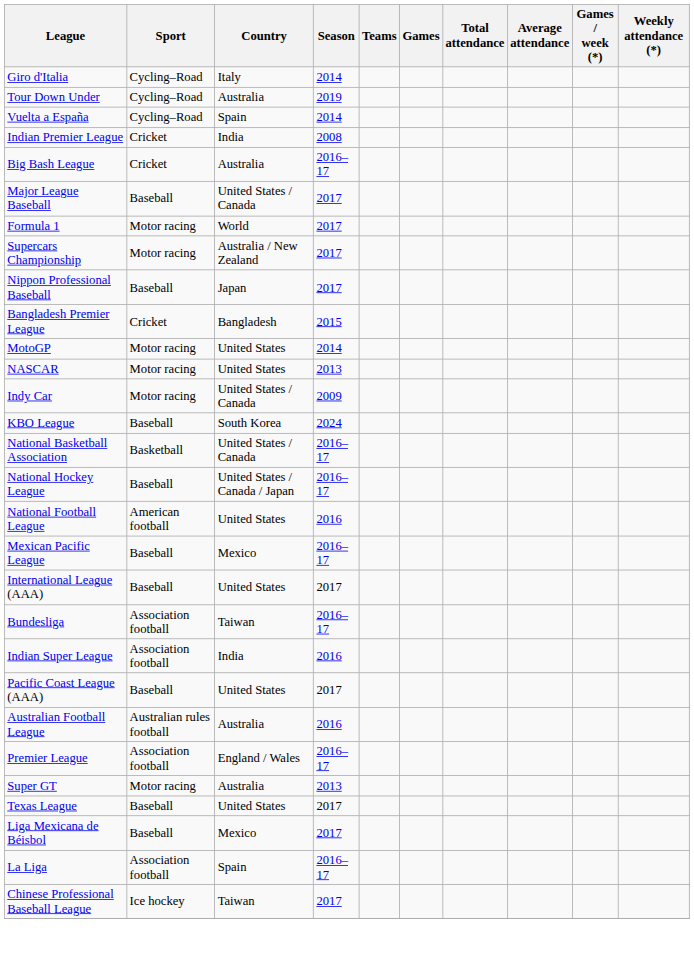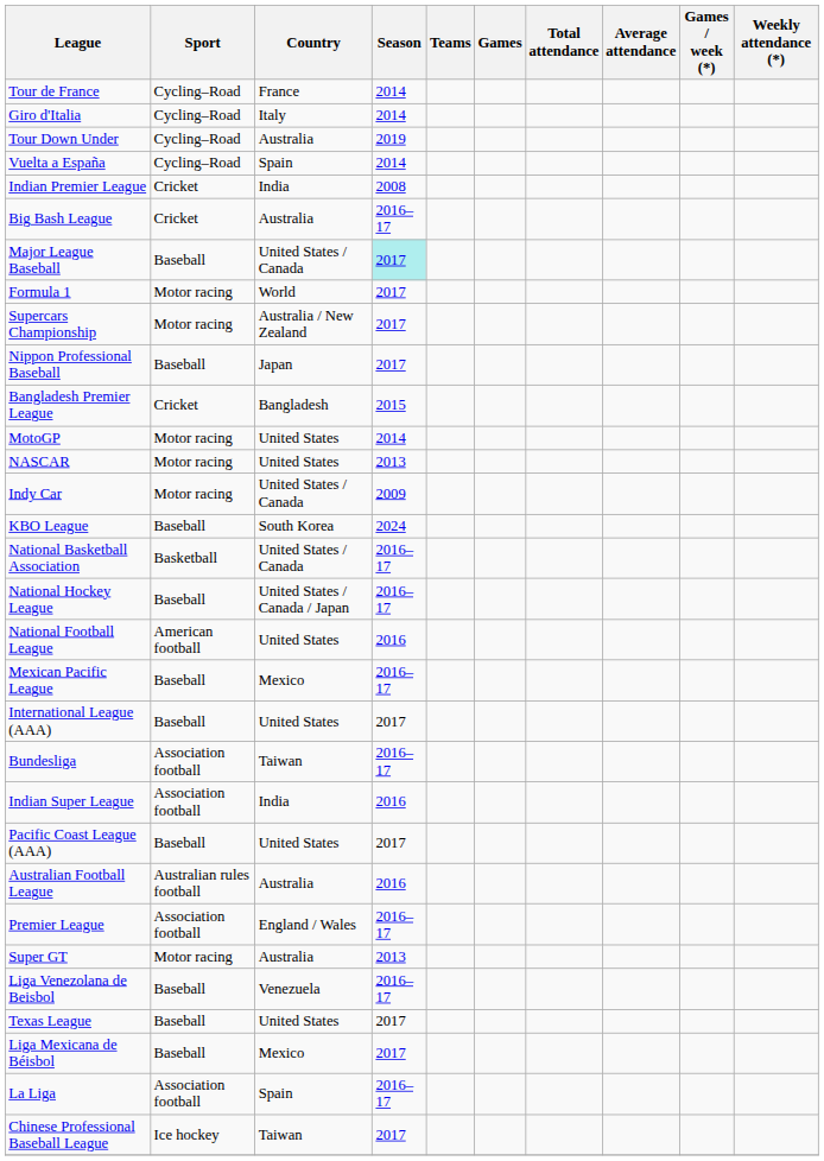+ row: Tour de France | Cycling–Road | France | 2014
Major League Baseball | Season: no background -> paleturquoise background
+ row: Liga Venezolana de Beisbol | Baseball | Venezuela | 2016–17
